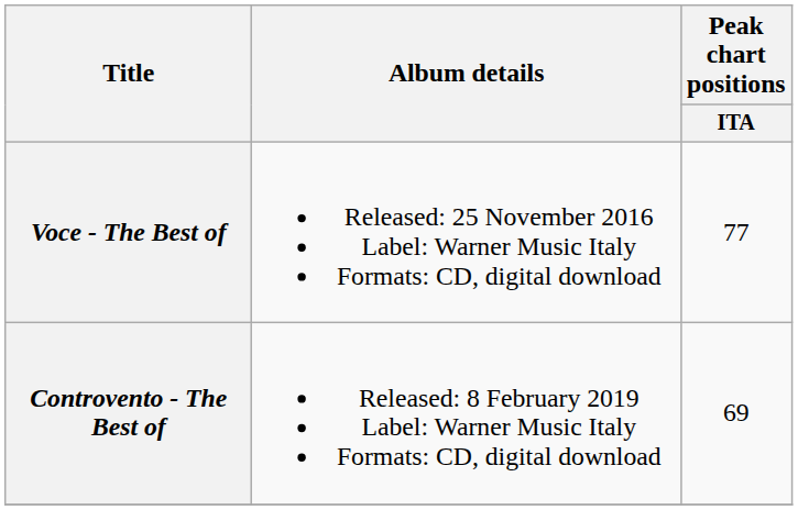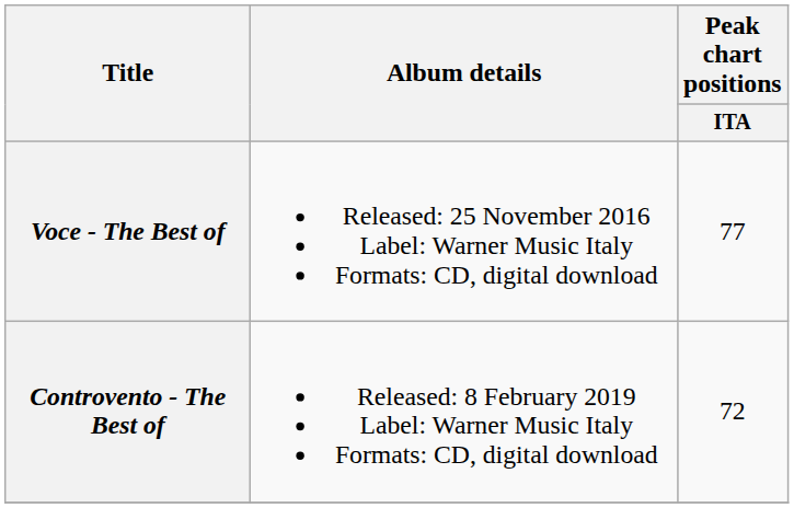Controvento - The Best of | Peak chart positions / ITA: 69 -> 72
